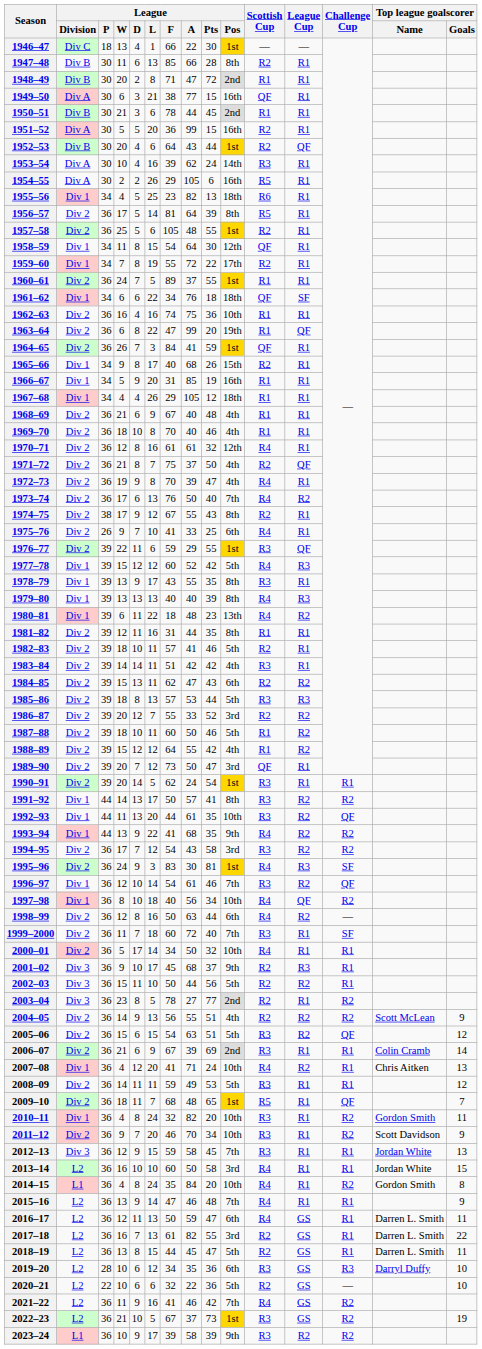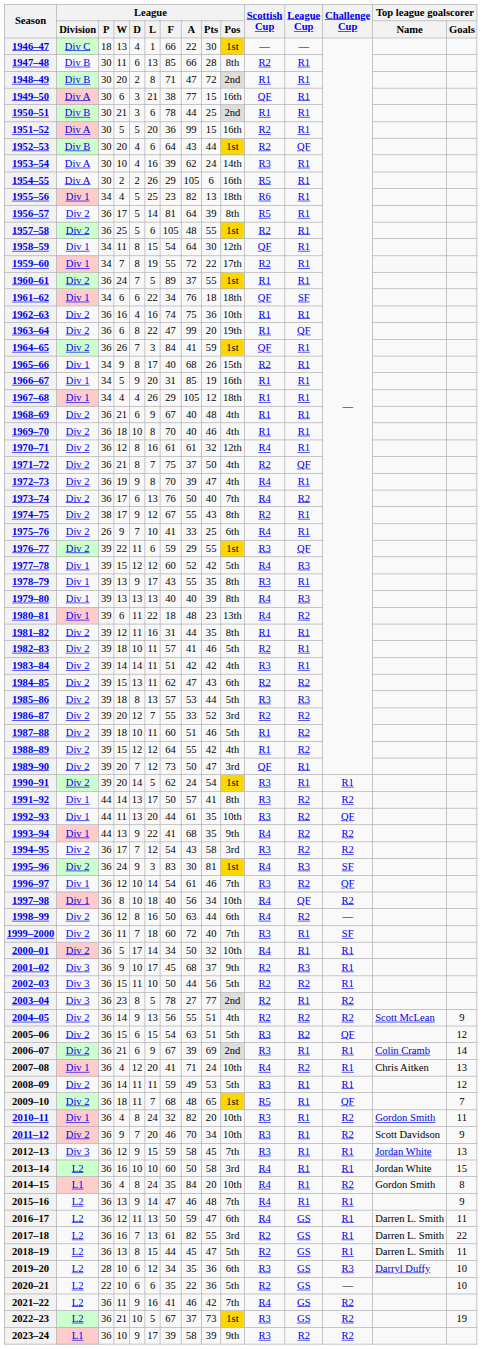1950–51 | League / Pts: 45 -> 25
1987–88 | League / A: 50 -> 51
2020–21 | League / F: 32 -> 35
